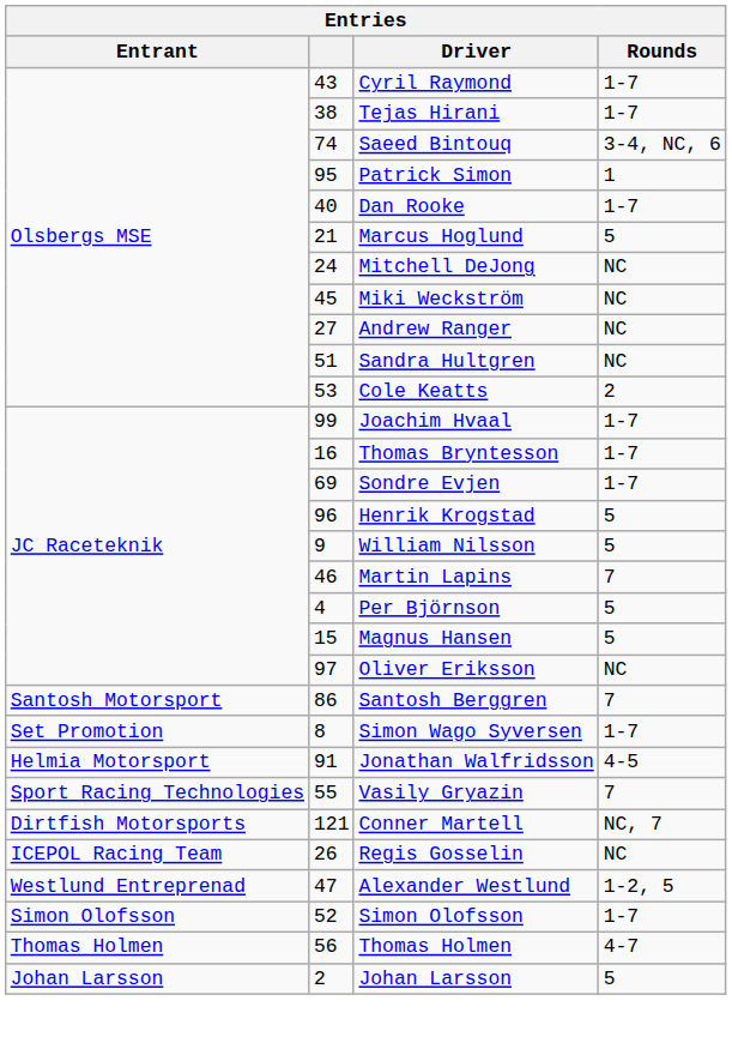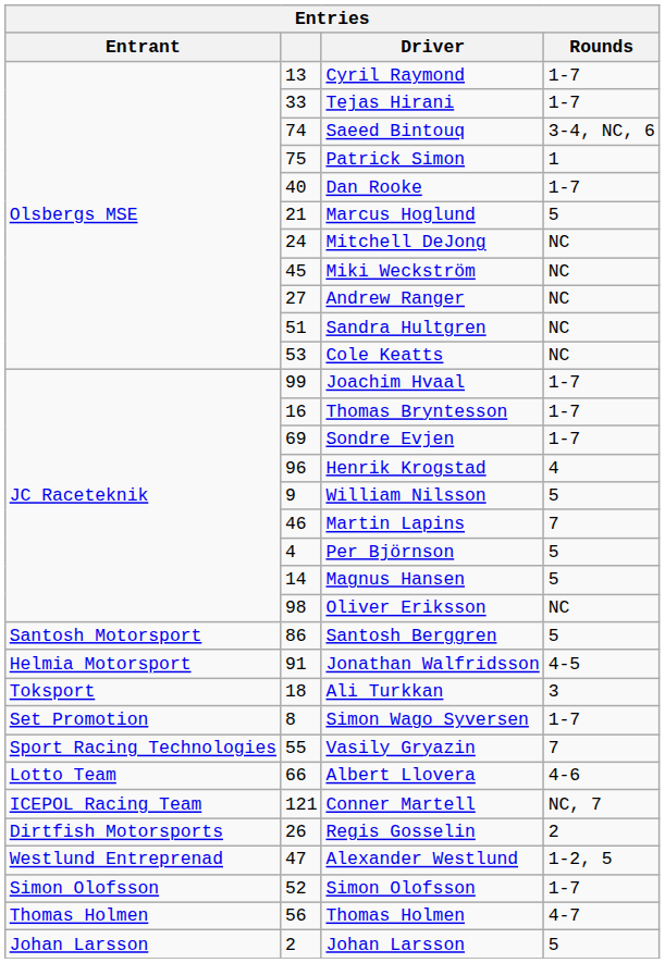Cyril Raymond | column 2: 43 -> 13
Tejas Hirani | column 2: 38 -> 33
Patrick Simon | column 2: 95 -> 75
Cole Keatts | Rounds: 2 -> NC
Henrik Krogstad | Rounds: 5 -> 4
Magnus Hansen | column 2: 15 -> 14
Oliver Eriksson | column 2: 97 -> 98
Santosh Berggren | Rounds: 7 -> 5
rows swapped: Simon Wago Syversen <-> Jonathan Walfridsson
+ row: Toksport | 18 | Ali Turkkan | 3
+ row: Lotto Team | 66 | Albert Llovera | 4-6
Conner Martell | Entrant: Dirtfish Motorsports -> ICEPOL Racing Team
Regis Gosselin | Entrant: ICEPOL Racing Team -> Dirtfish Motorsports
Regis Gosselin | Rounds: NC -> 2
